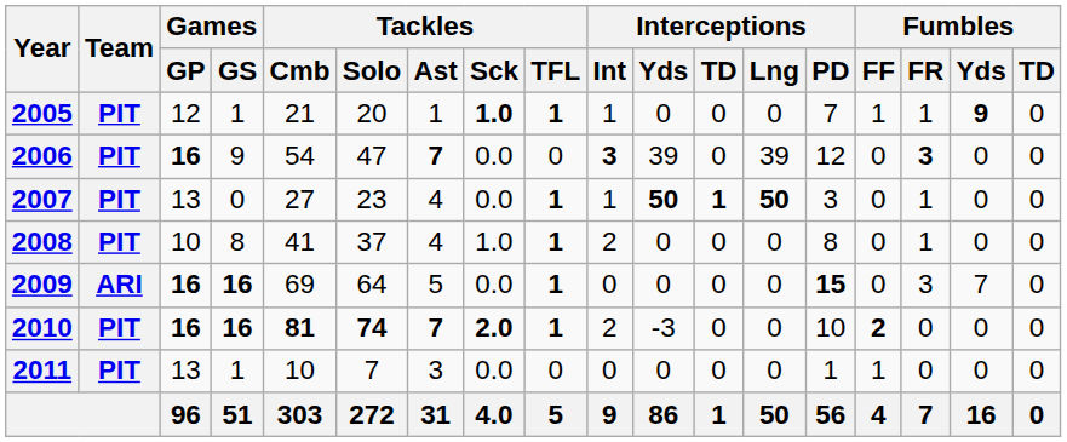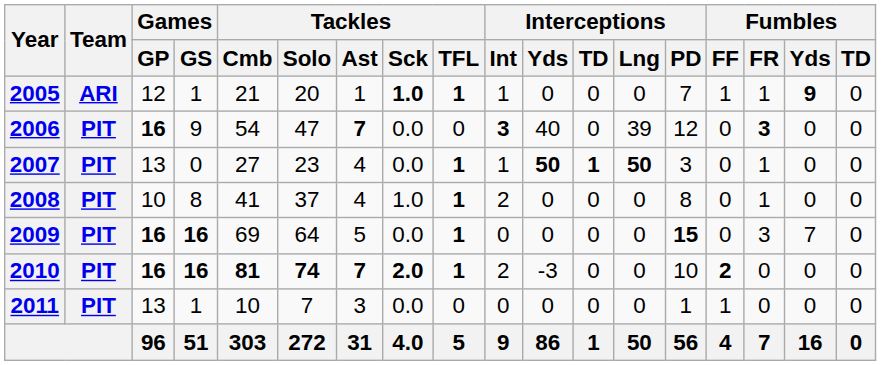2005 | Team: PIT -> ARI
2006 | Interceptions / Yds: 39 -> 40
2009 | Team: ARI -> PIT
